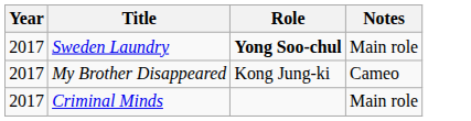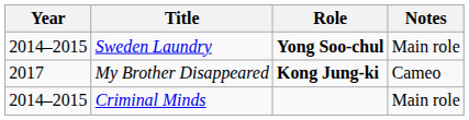Sweden Laundry | Year: 2017 -> 2014–2015
My Brother Disappeared | Role: normal -> bold
Criminal Minds | Year: 2017 -> 2014–2015
